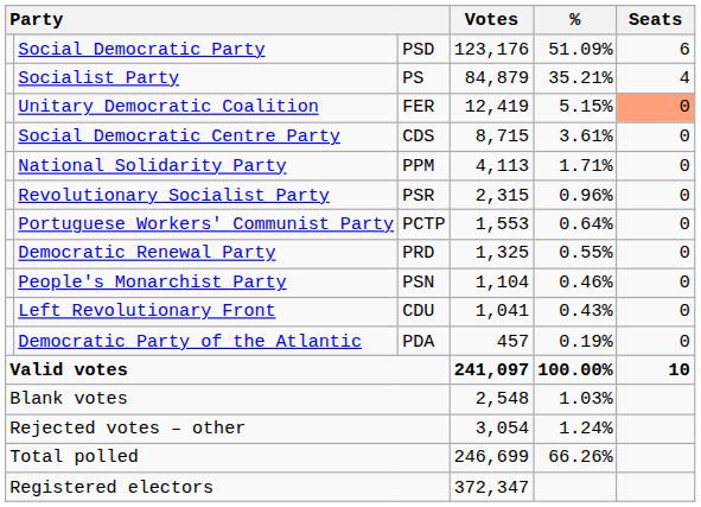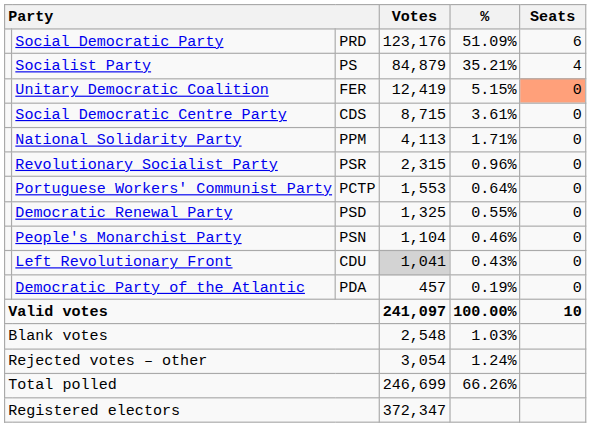Social Democratic Party | column 3: PSD -> PRD
Democratic Renewal Party | column 3: PRD -> PSD
Left Revolutionary Front | Votes: no background -> lightgrey background
